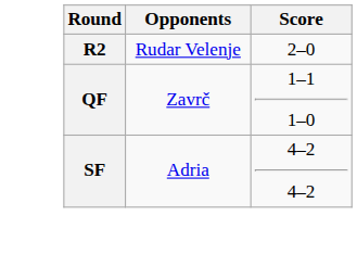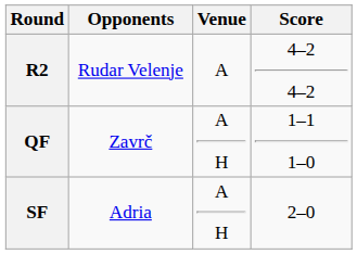+ column: Venue | A | A H | A H
R2 | Score: 2–0 -> 4–2 4–2
SF | Score: 4–2 4–2 -> 2–0
